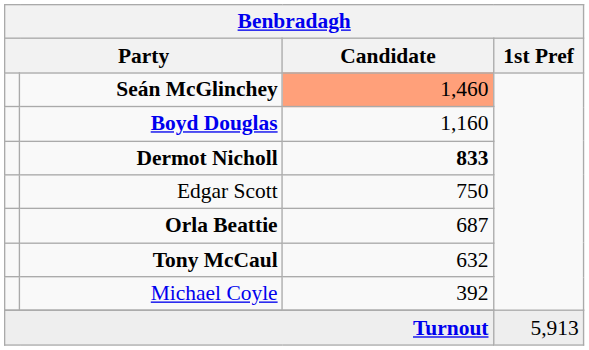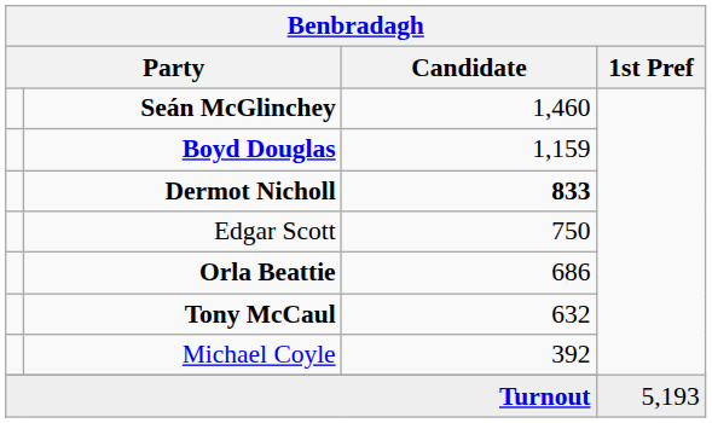Seán McGlinchey | Candidate: lightsalmon background -> no background
Boyd Douglas | Candidate: 1,160 -> 1,159
Orla Beattie | Candidate: 687 -> 686
Turnout | 1st Pref: 5,913 -> 5,193
